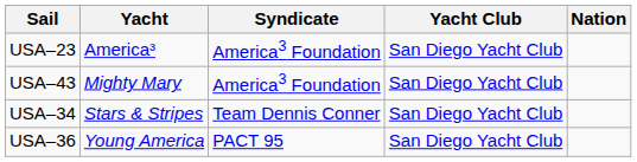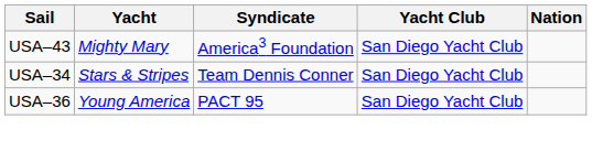- row: USA–23 | America³ | America3 Foundation | San Diego Yacht Club
